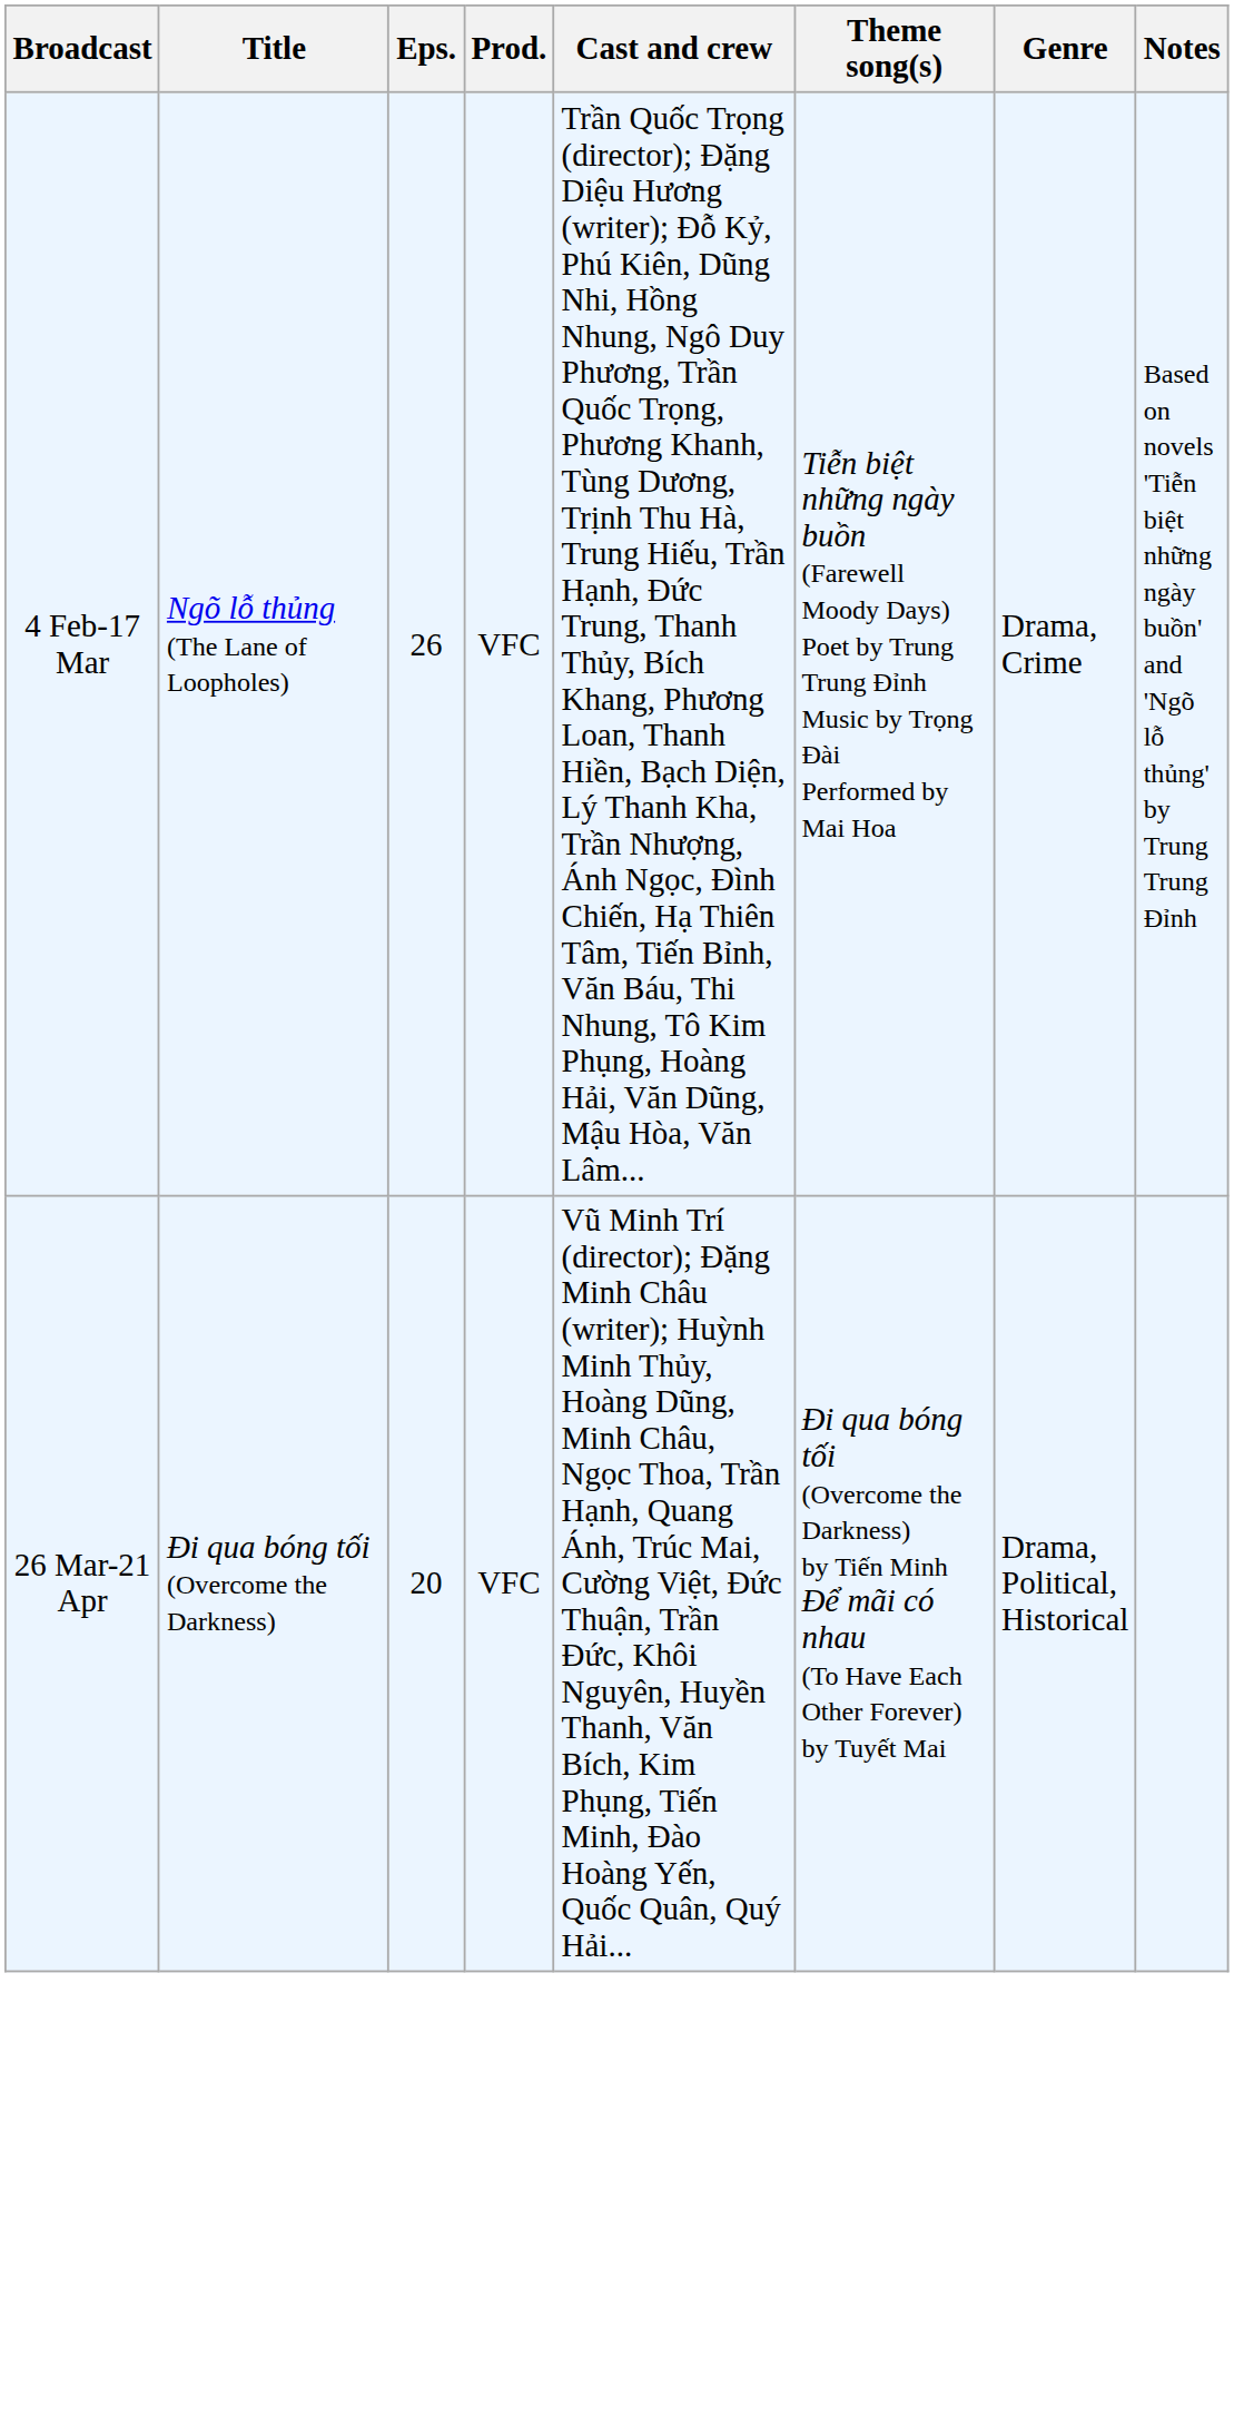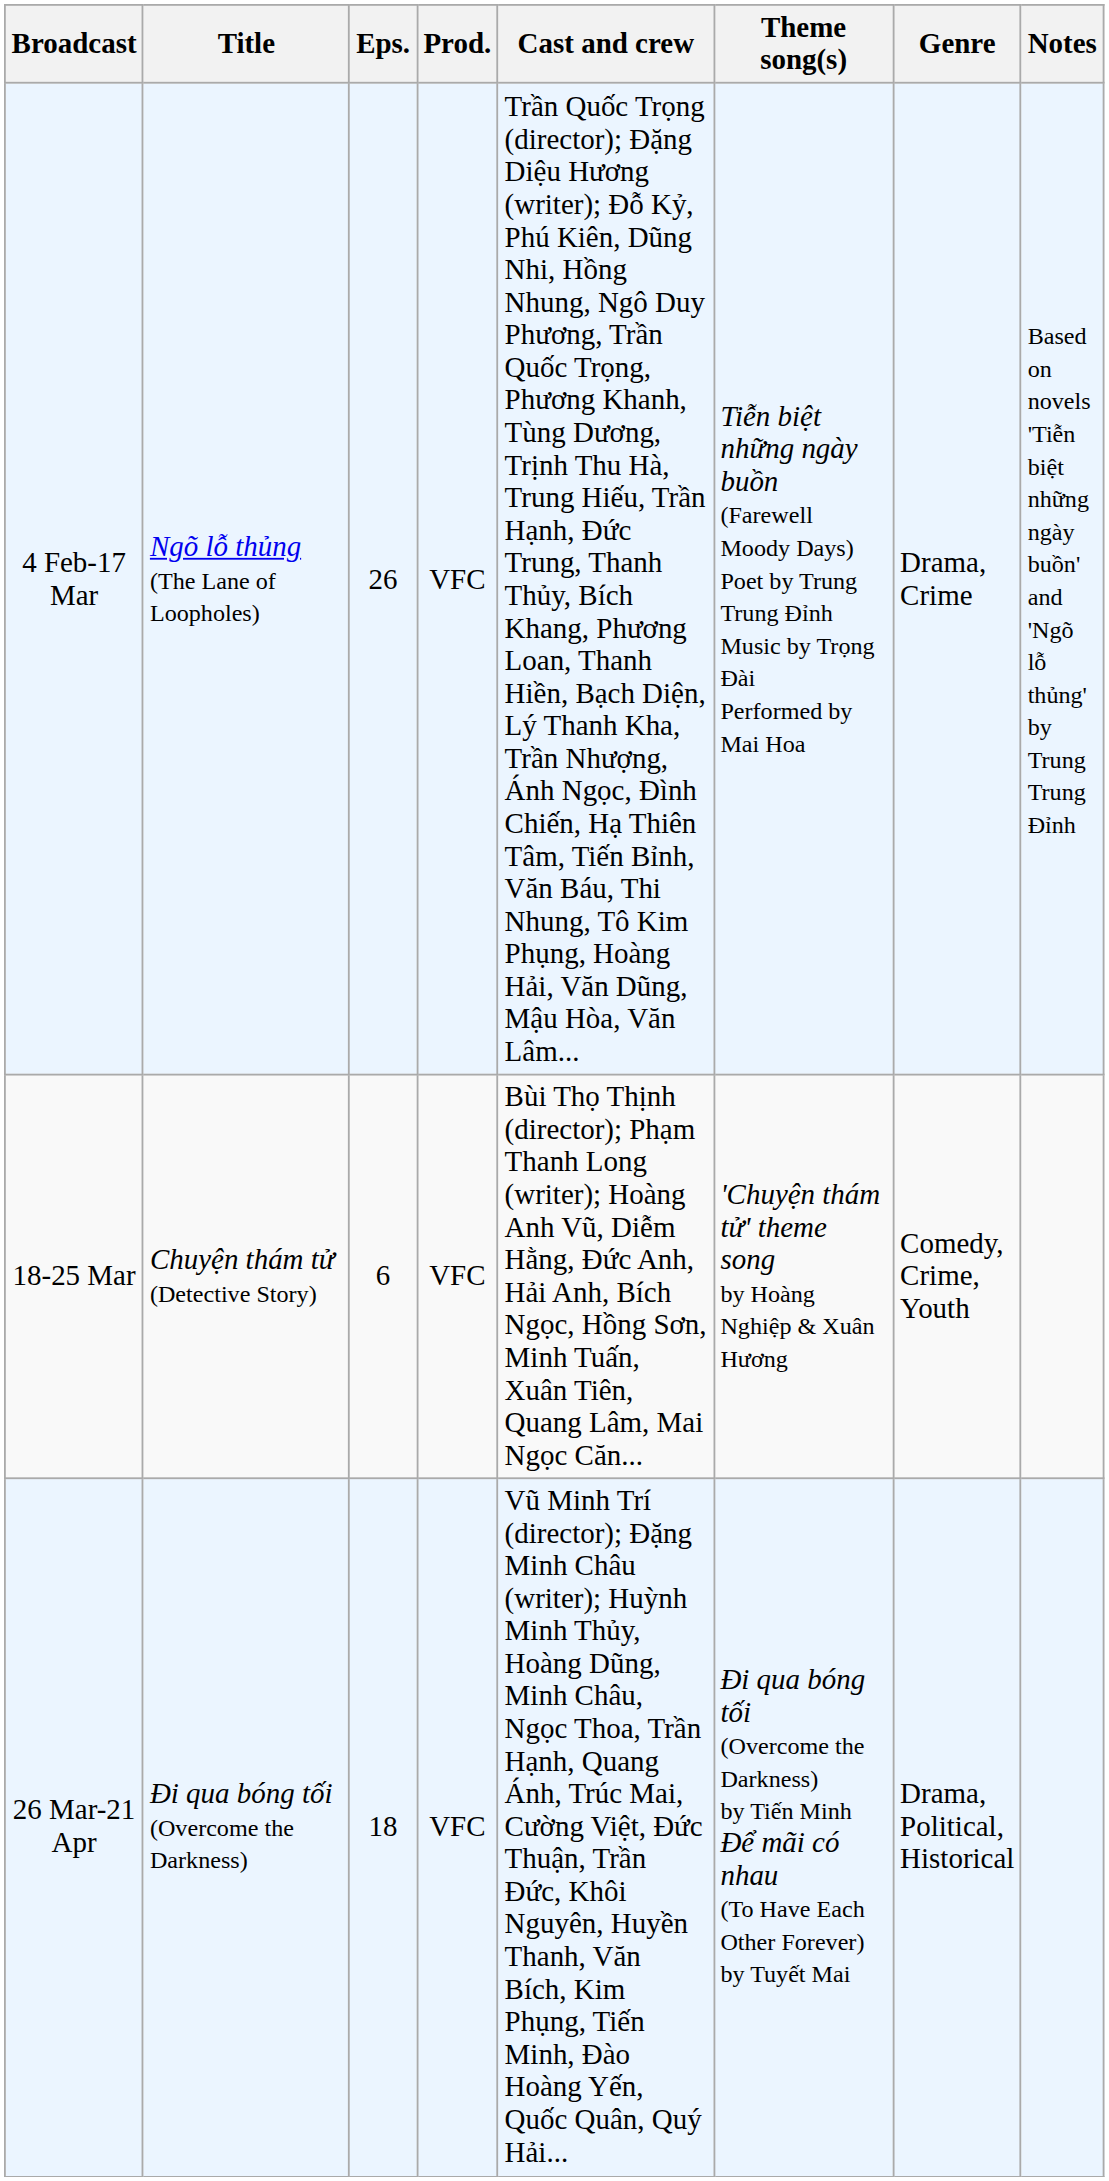+ row: 18-25 Mar | Chuyện thám tử (Detective Story) | 6 | VFC | Bùi Thọ Thịnh (director); Phạm Thanh Long (writer); Hoàng Anh Vũ, Diễm Hằng, Đức Anh, Hải Anh, Bích Ngọc, Hồng Sơn, Minh Tuấn, Xuân Tiên, Quang Lâm, Mai Ngọc Căn... | 'Chuyện thám tử' theme song by Hoàng Nghiệp & Xuân Hương | Comedy, Crime, Youth
26 Mar-21 Apr | Eps.: 20 -> 18
